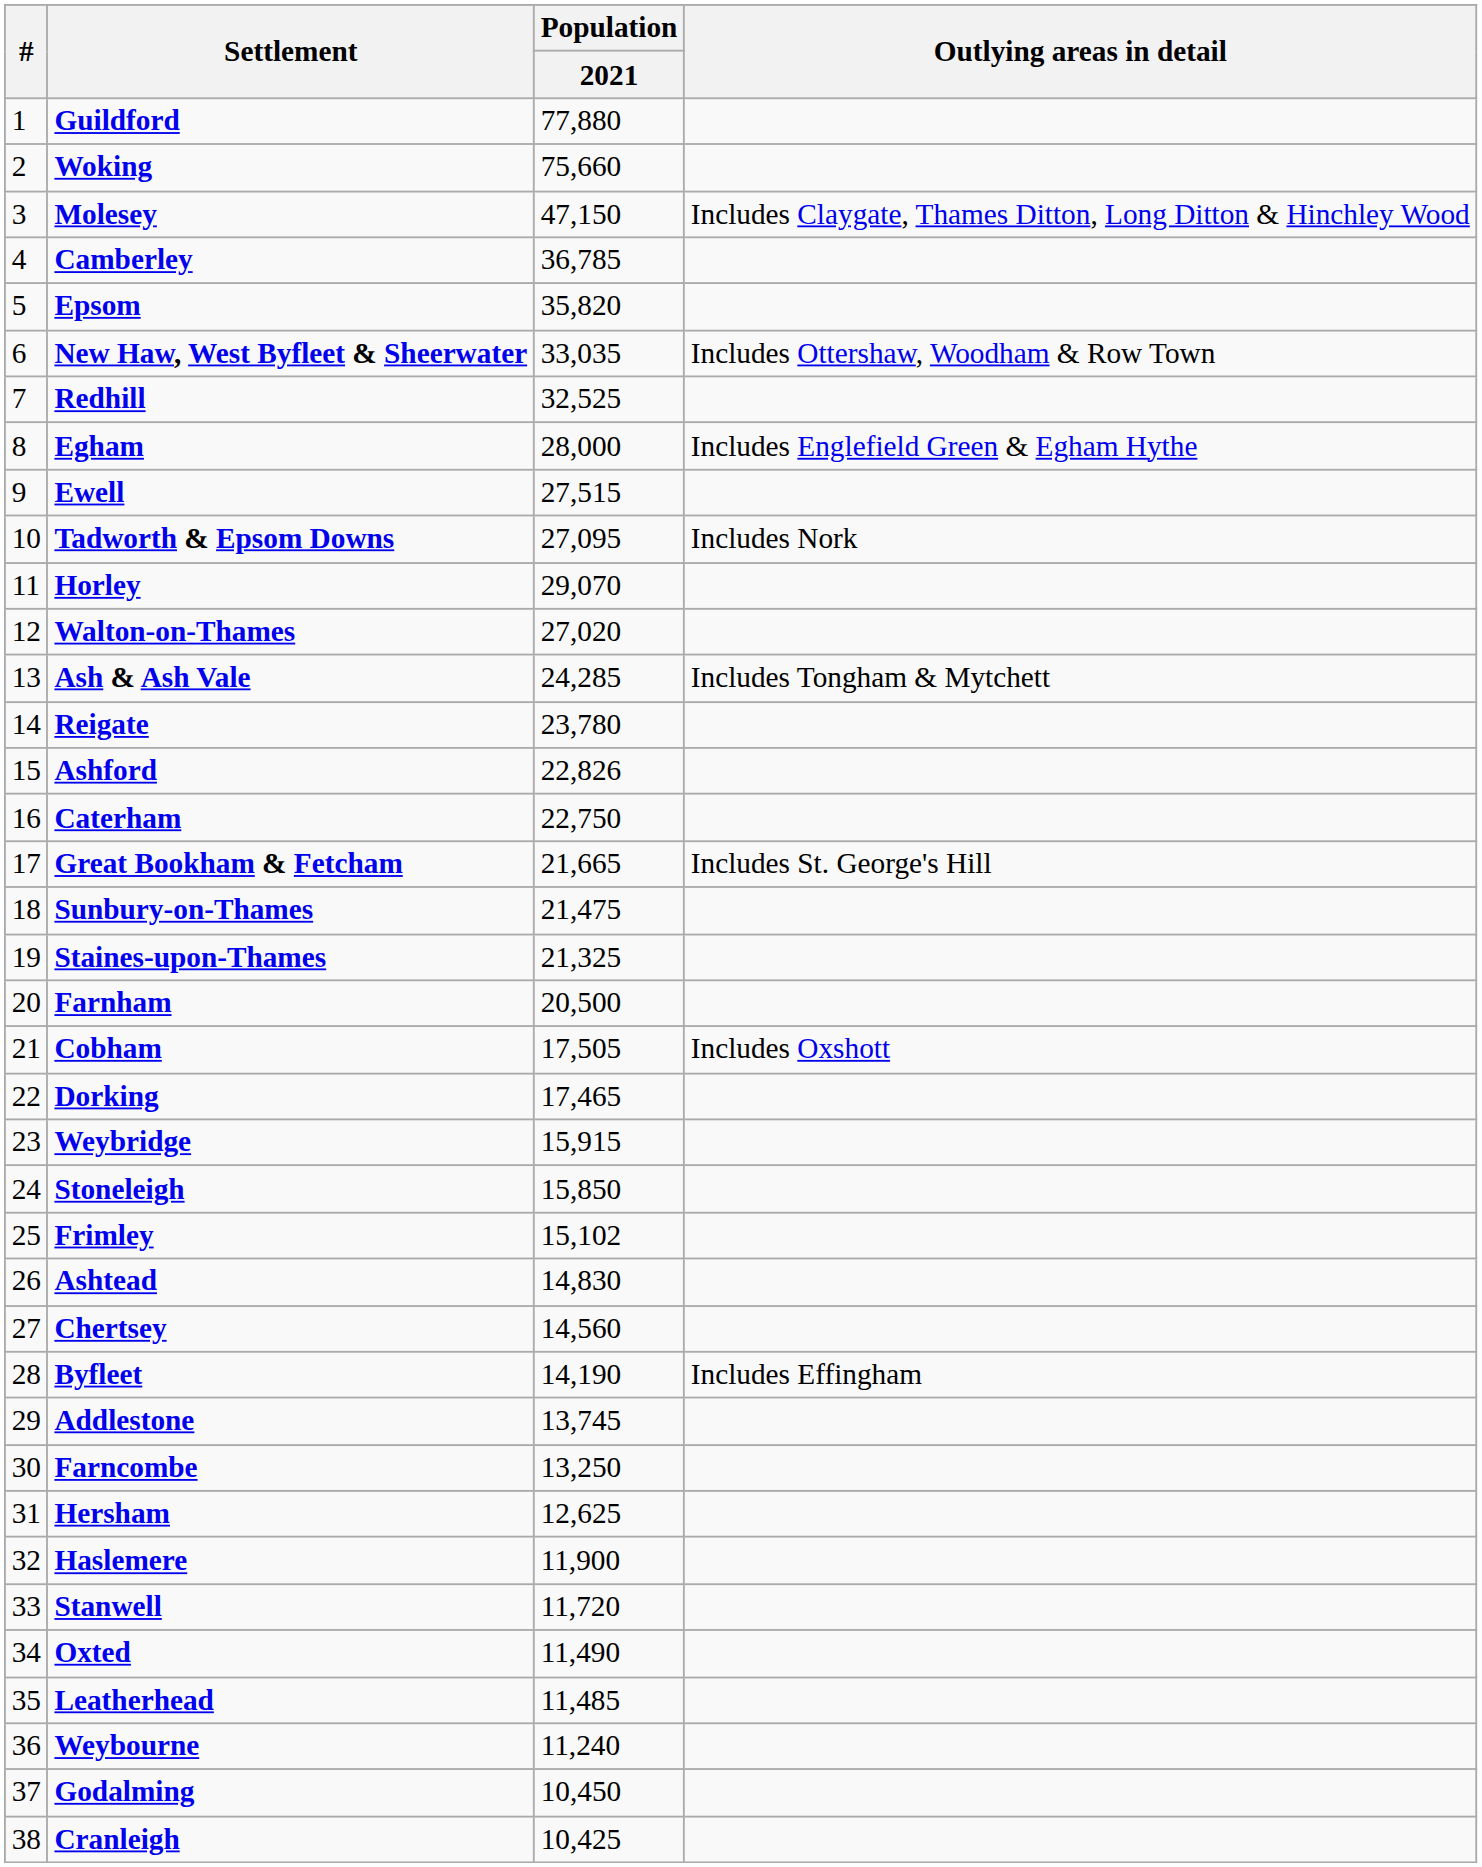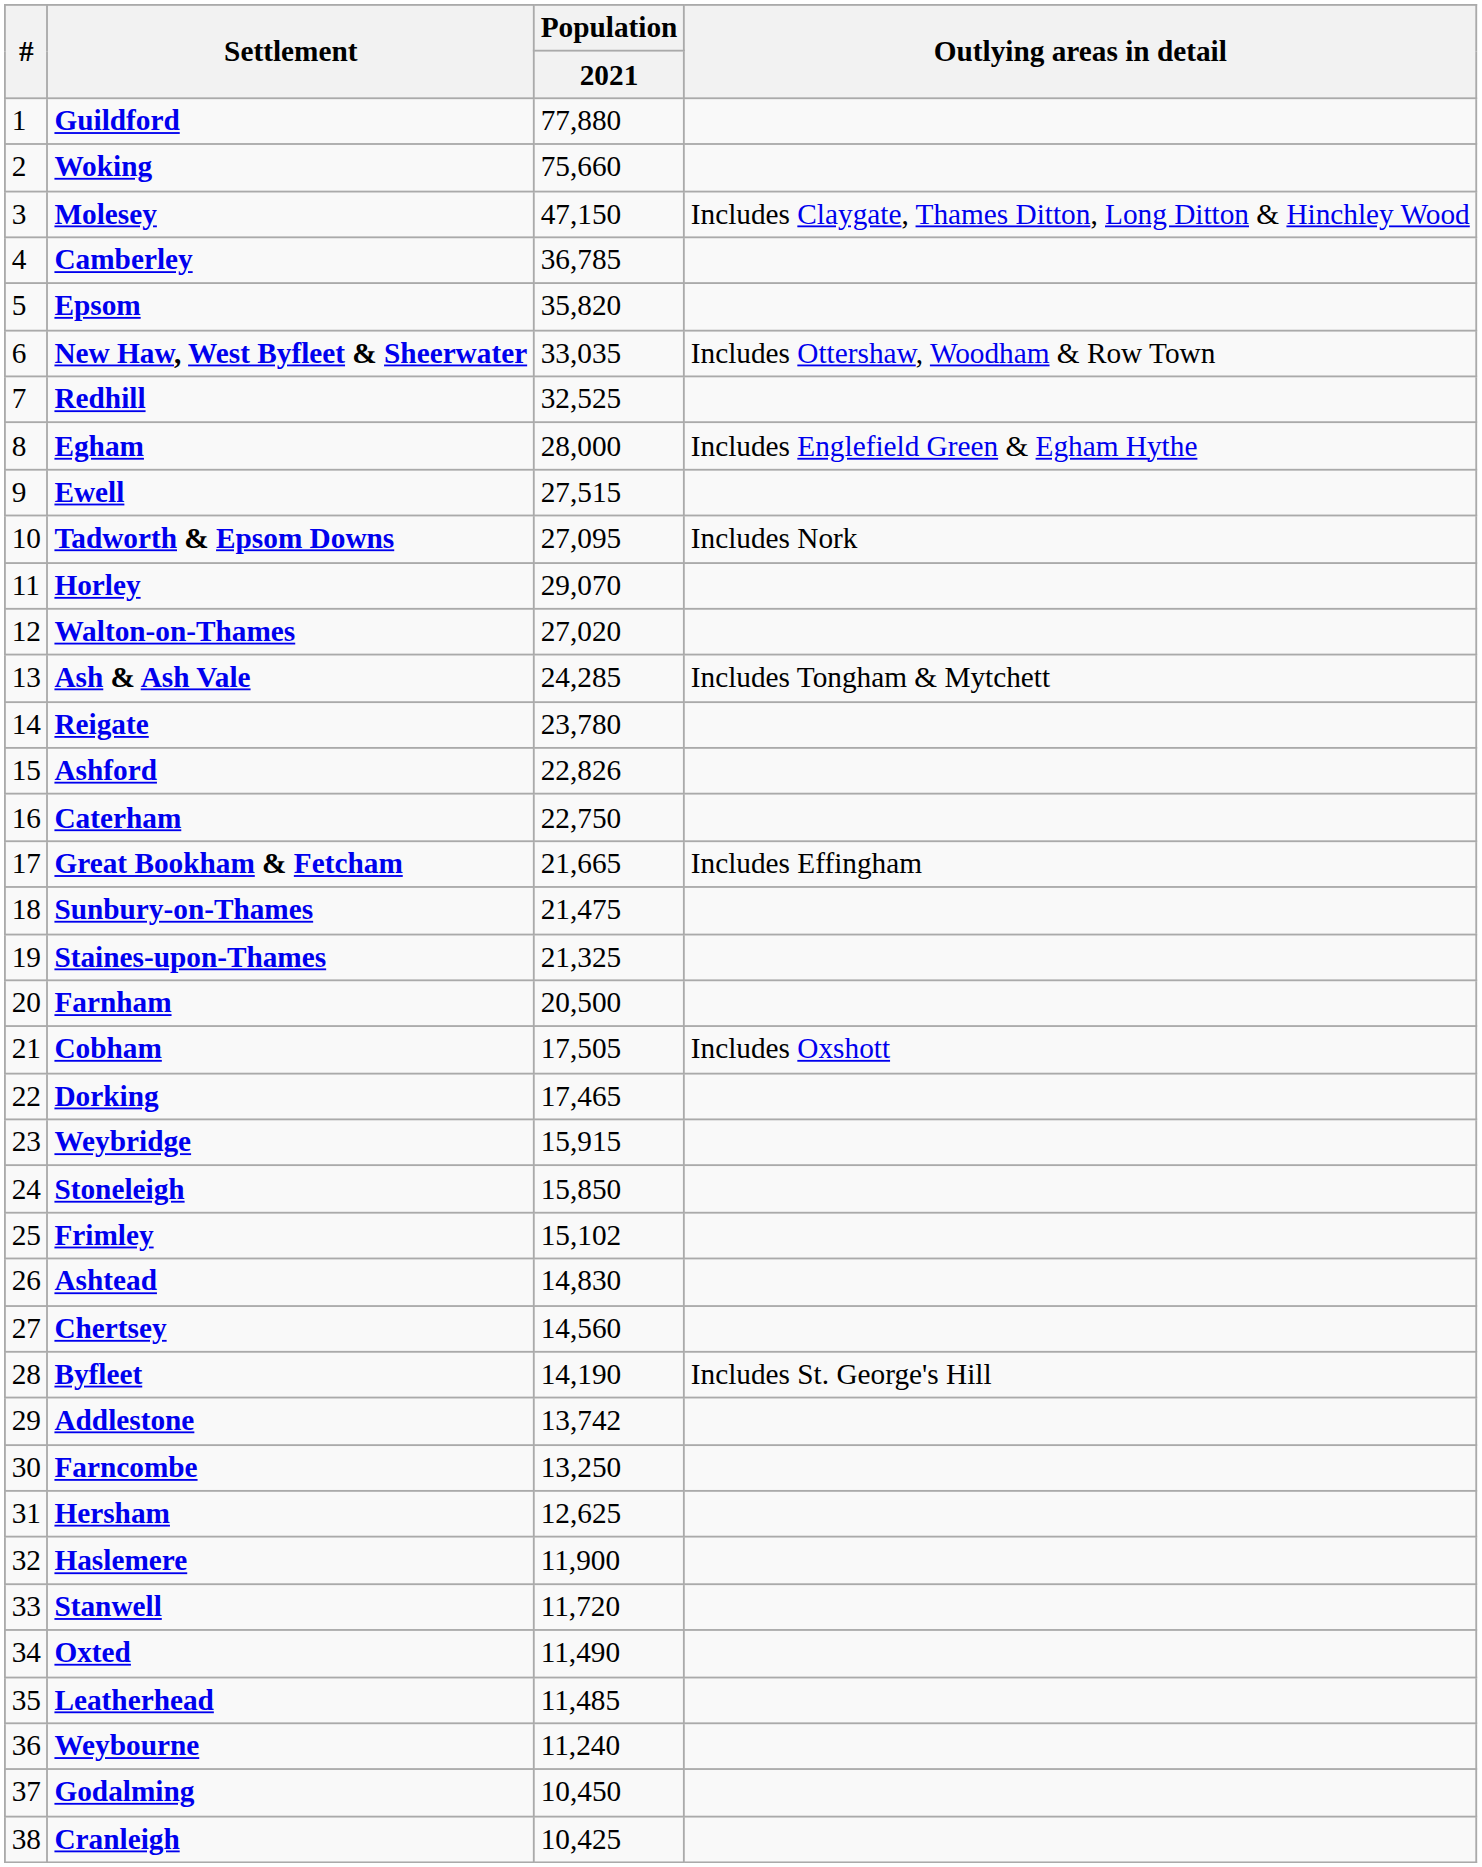Great Bookham & Fetcham | Outlying areas in detail: Includes St. George's Hill -> Includes Effingham
Byfleet | Outlying areas in detail: Includes Effingham -> Includes St. George's Hill
Addlestone | Population / 2021: 13,745 -> 13,742
